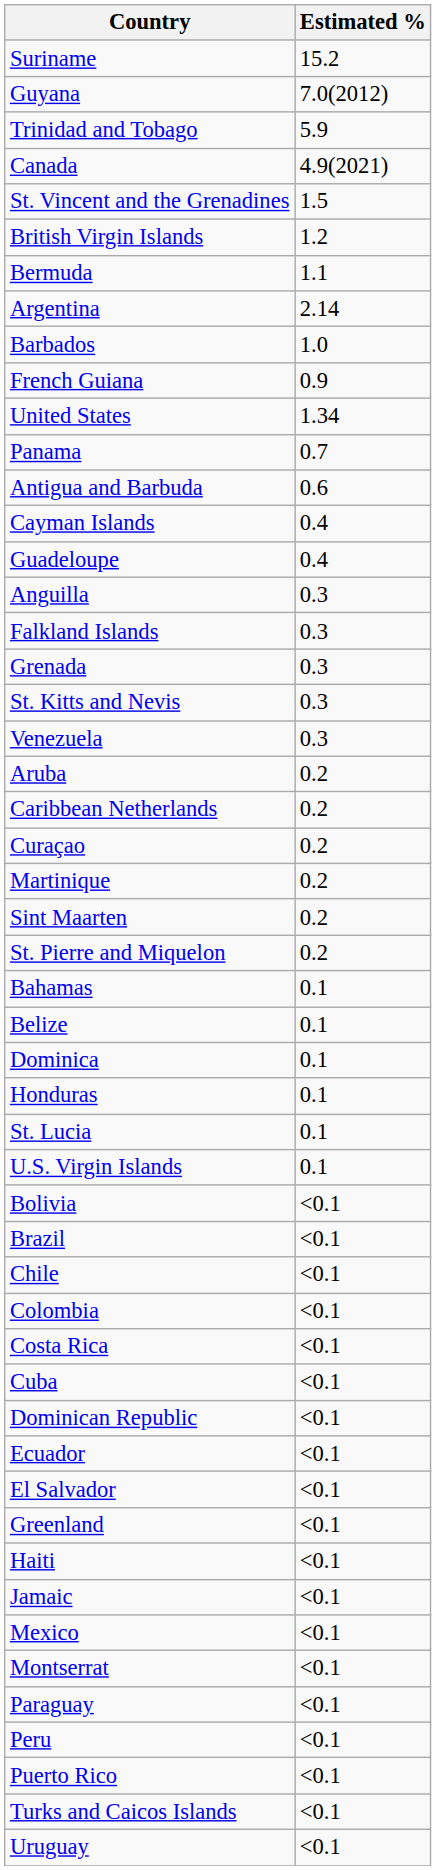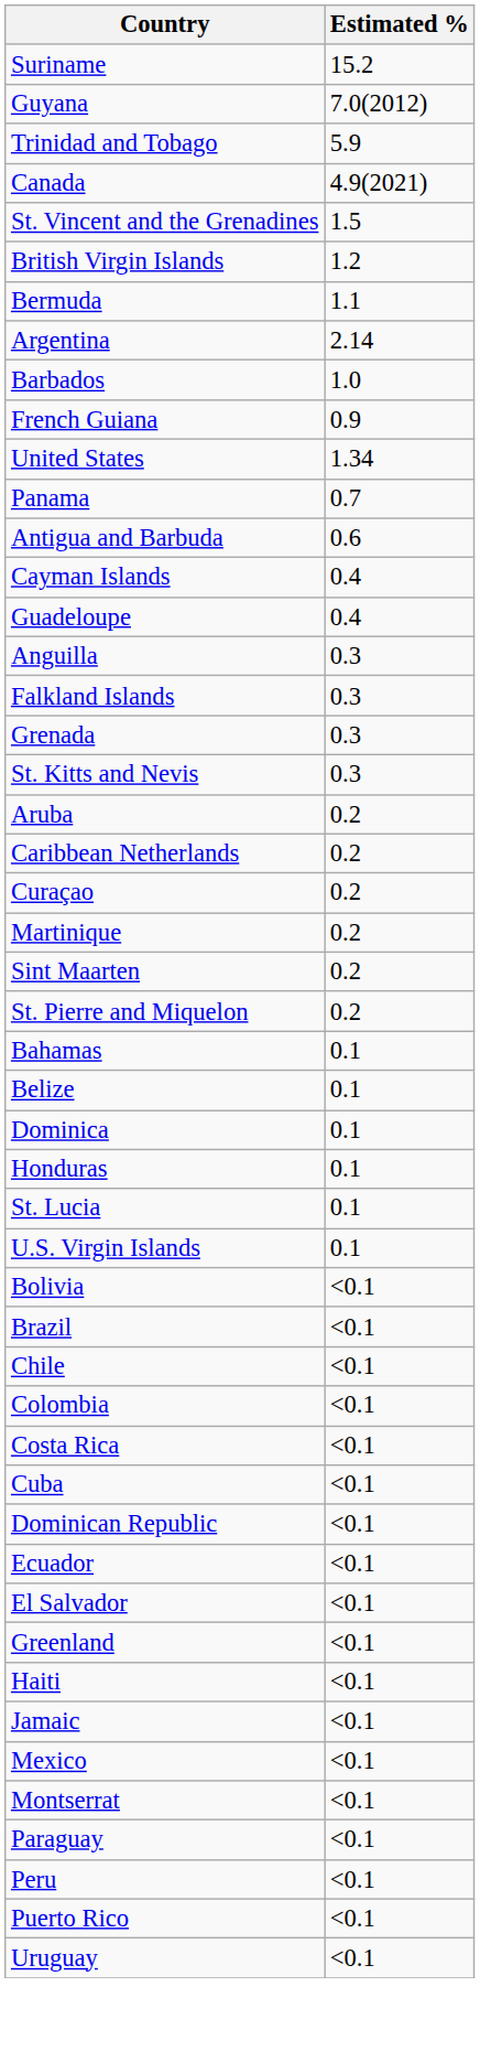- row: Venezuela | 0.3
- row: Turks and Caicos Islands | <0.1
